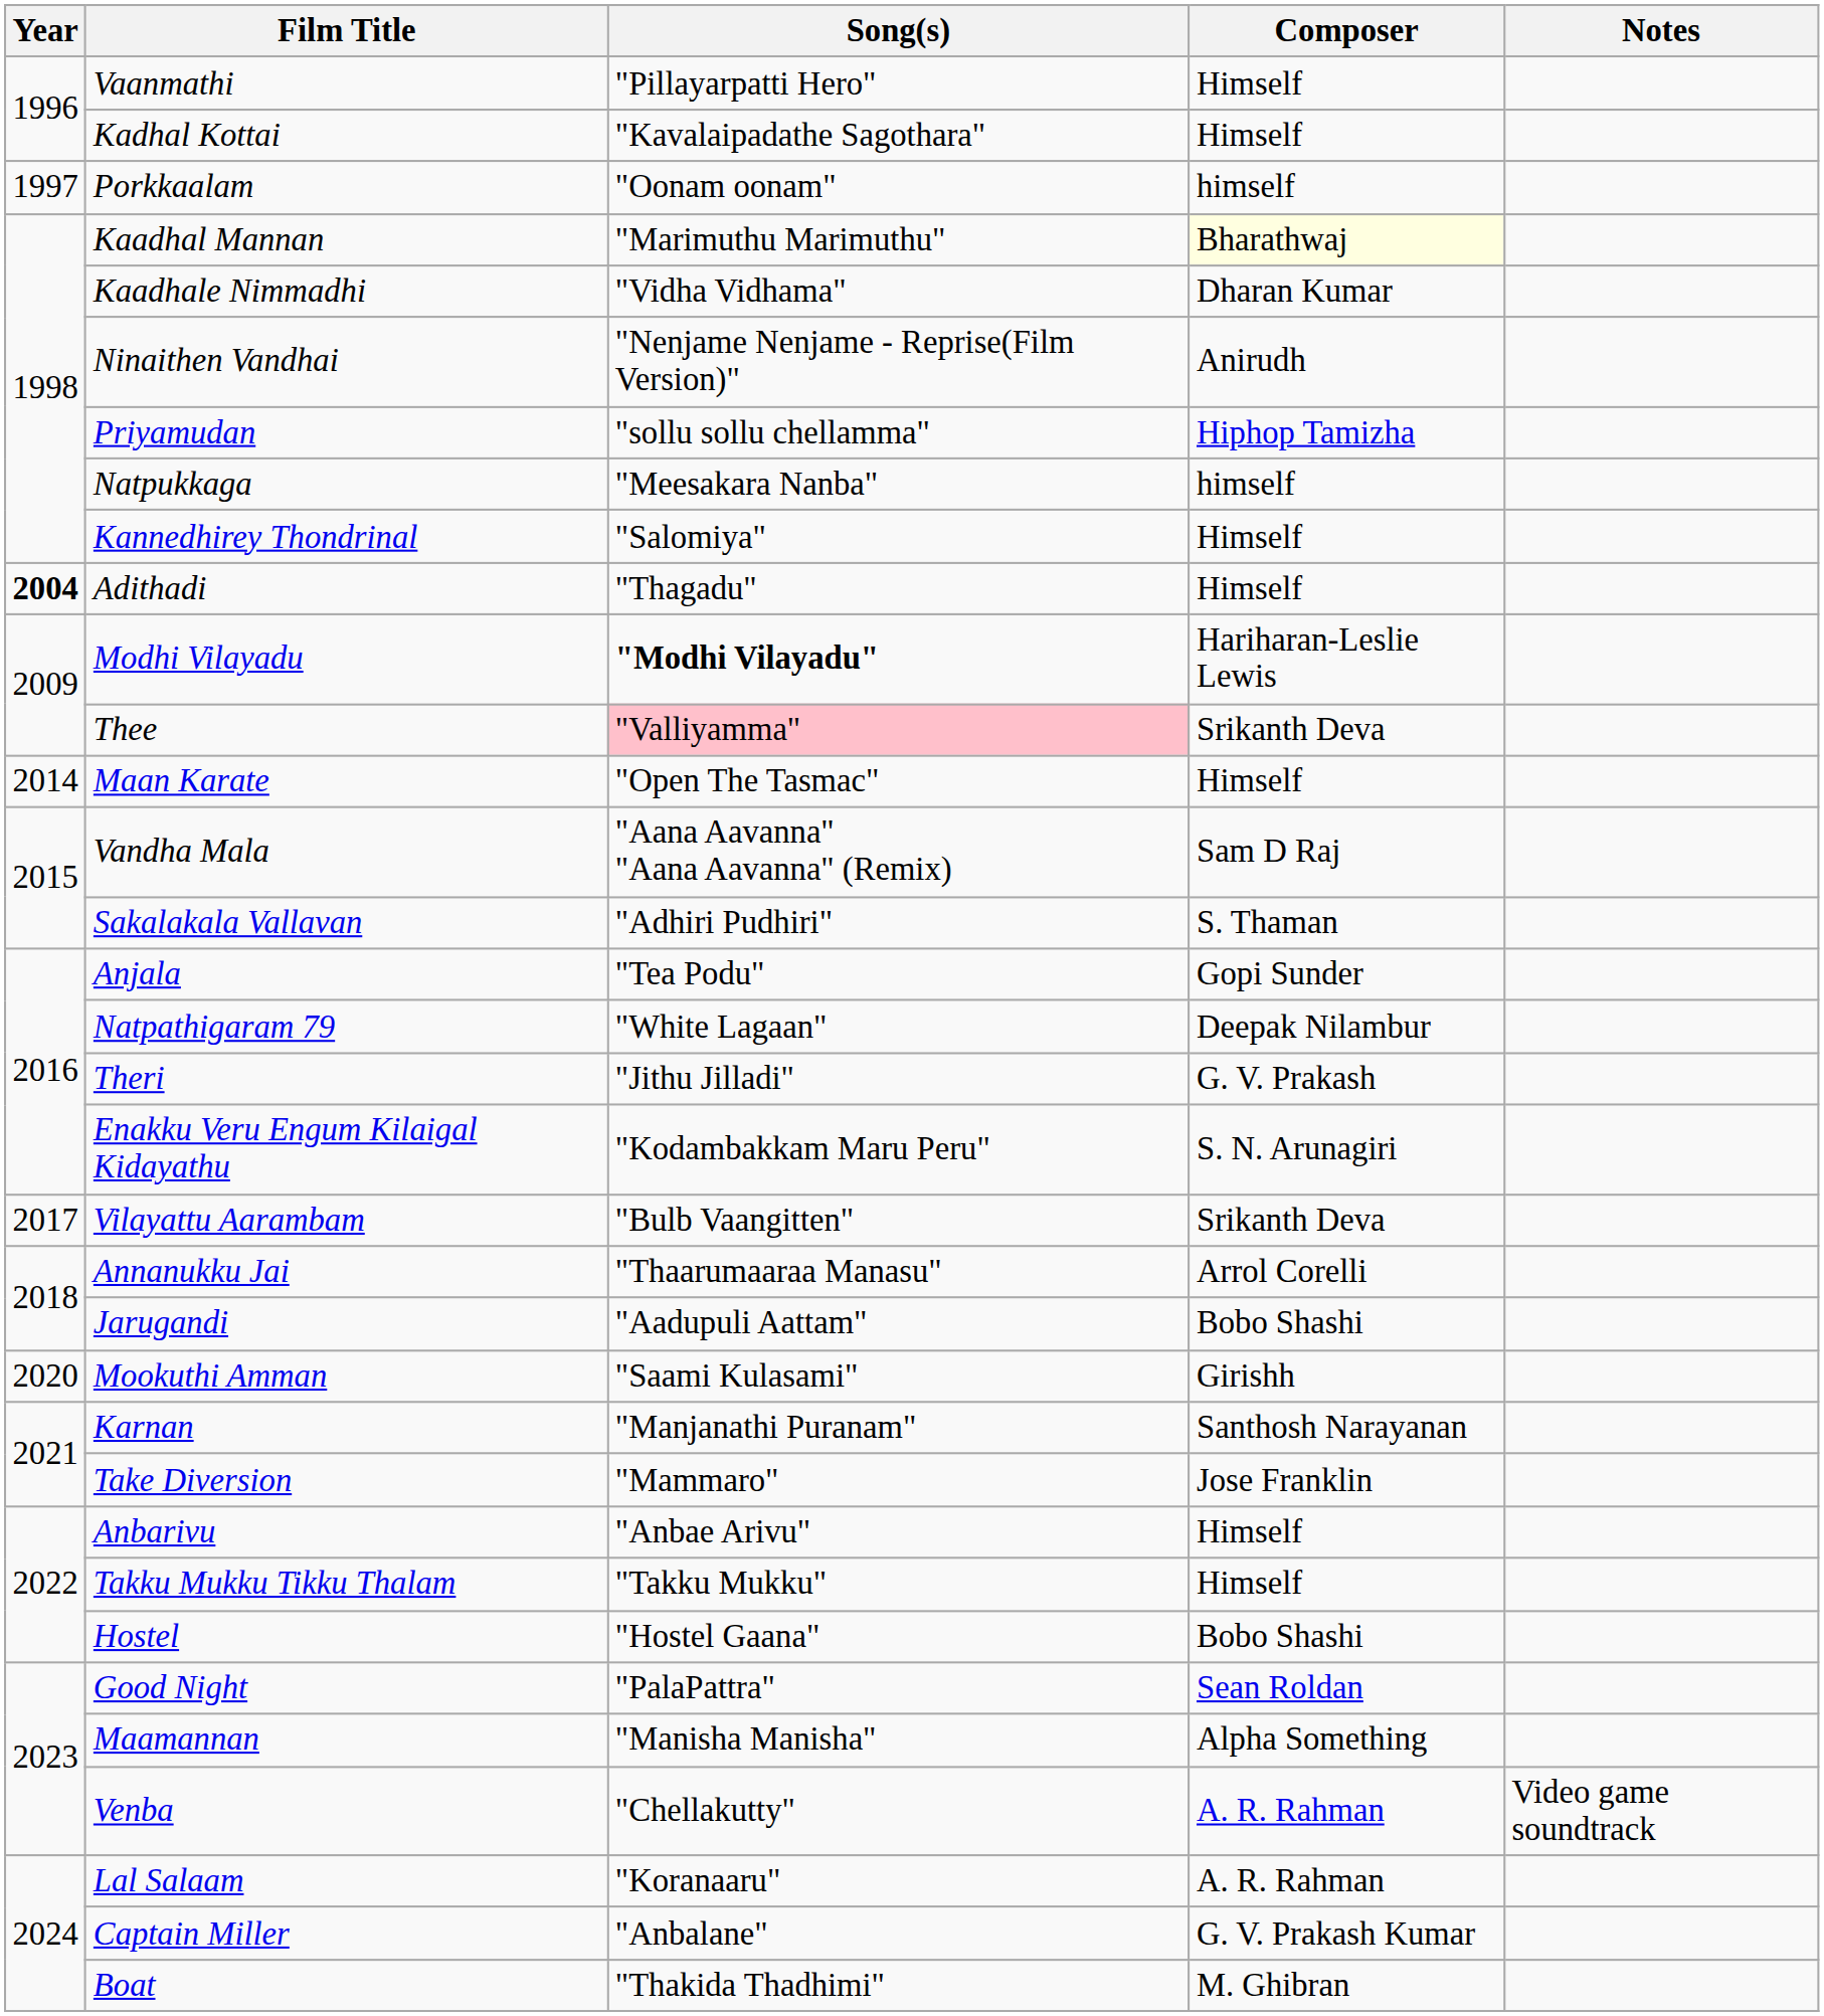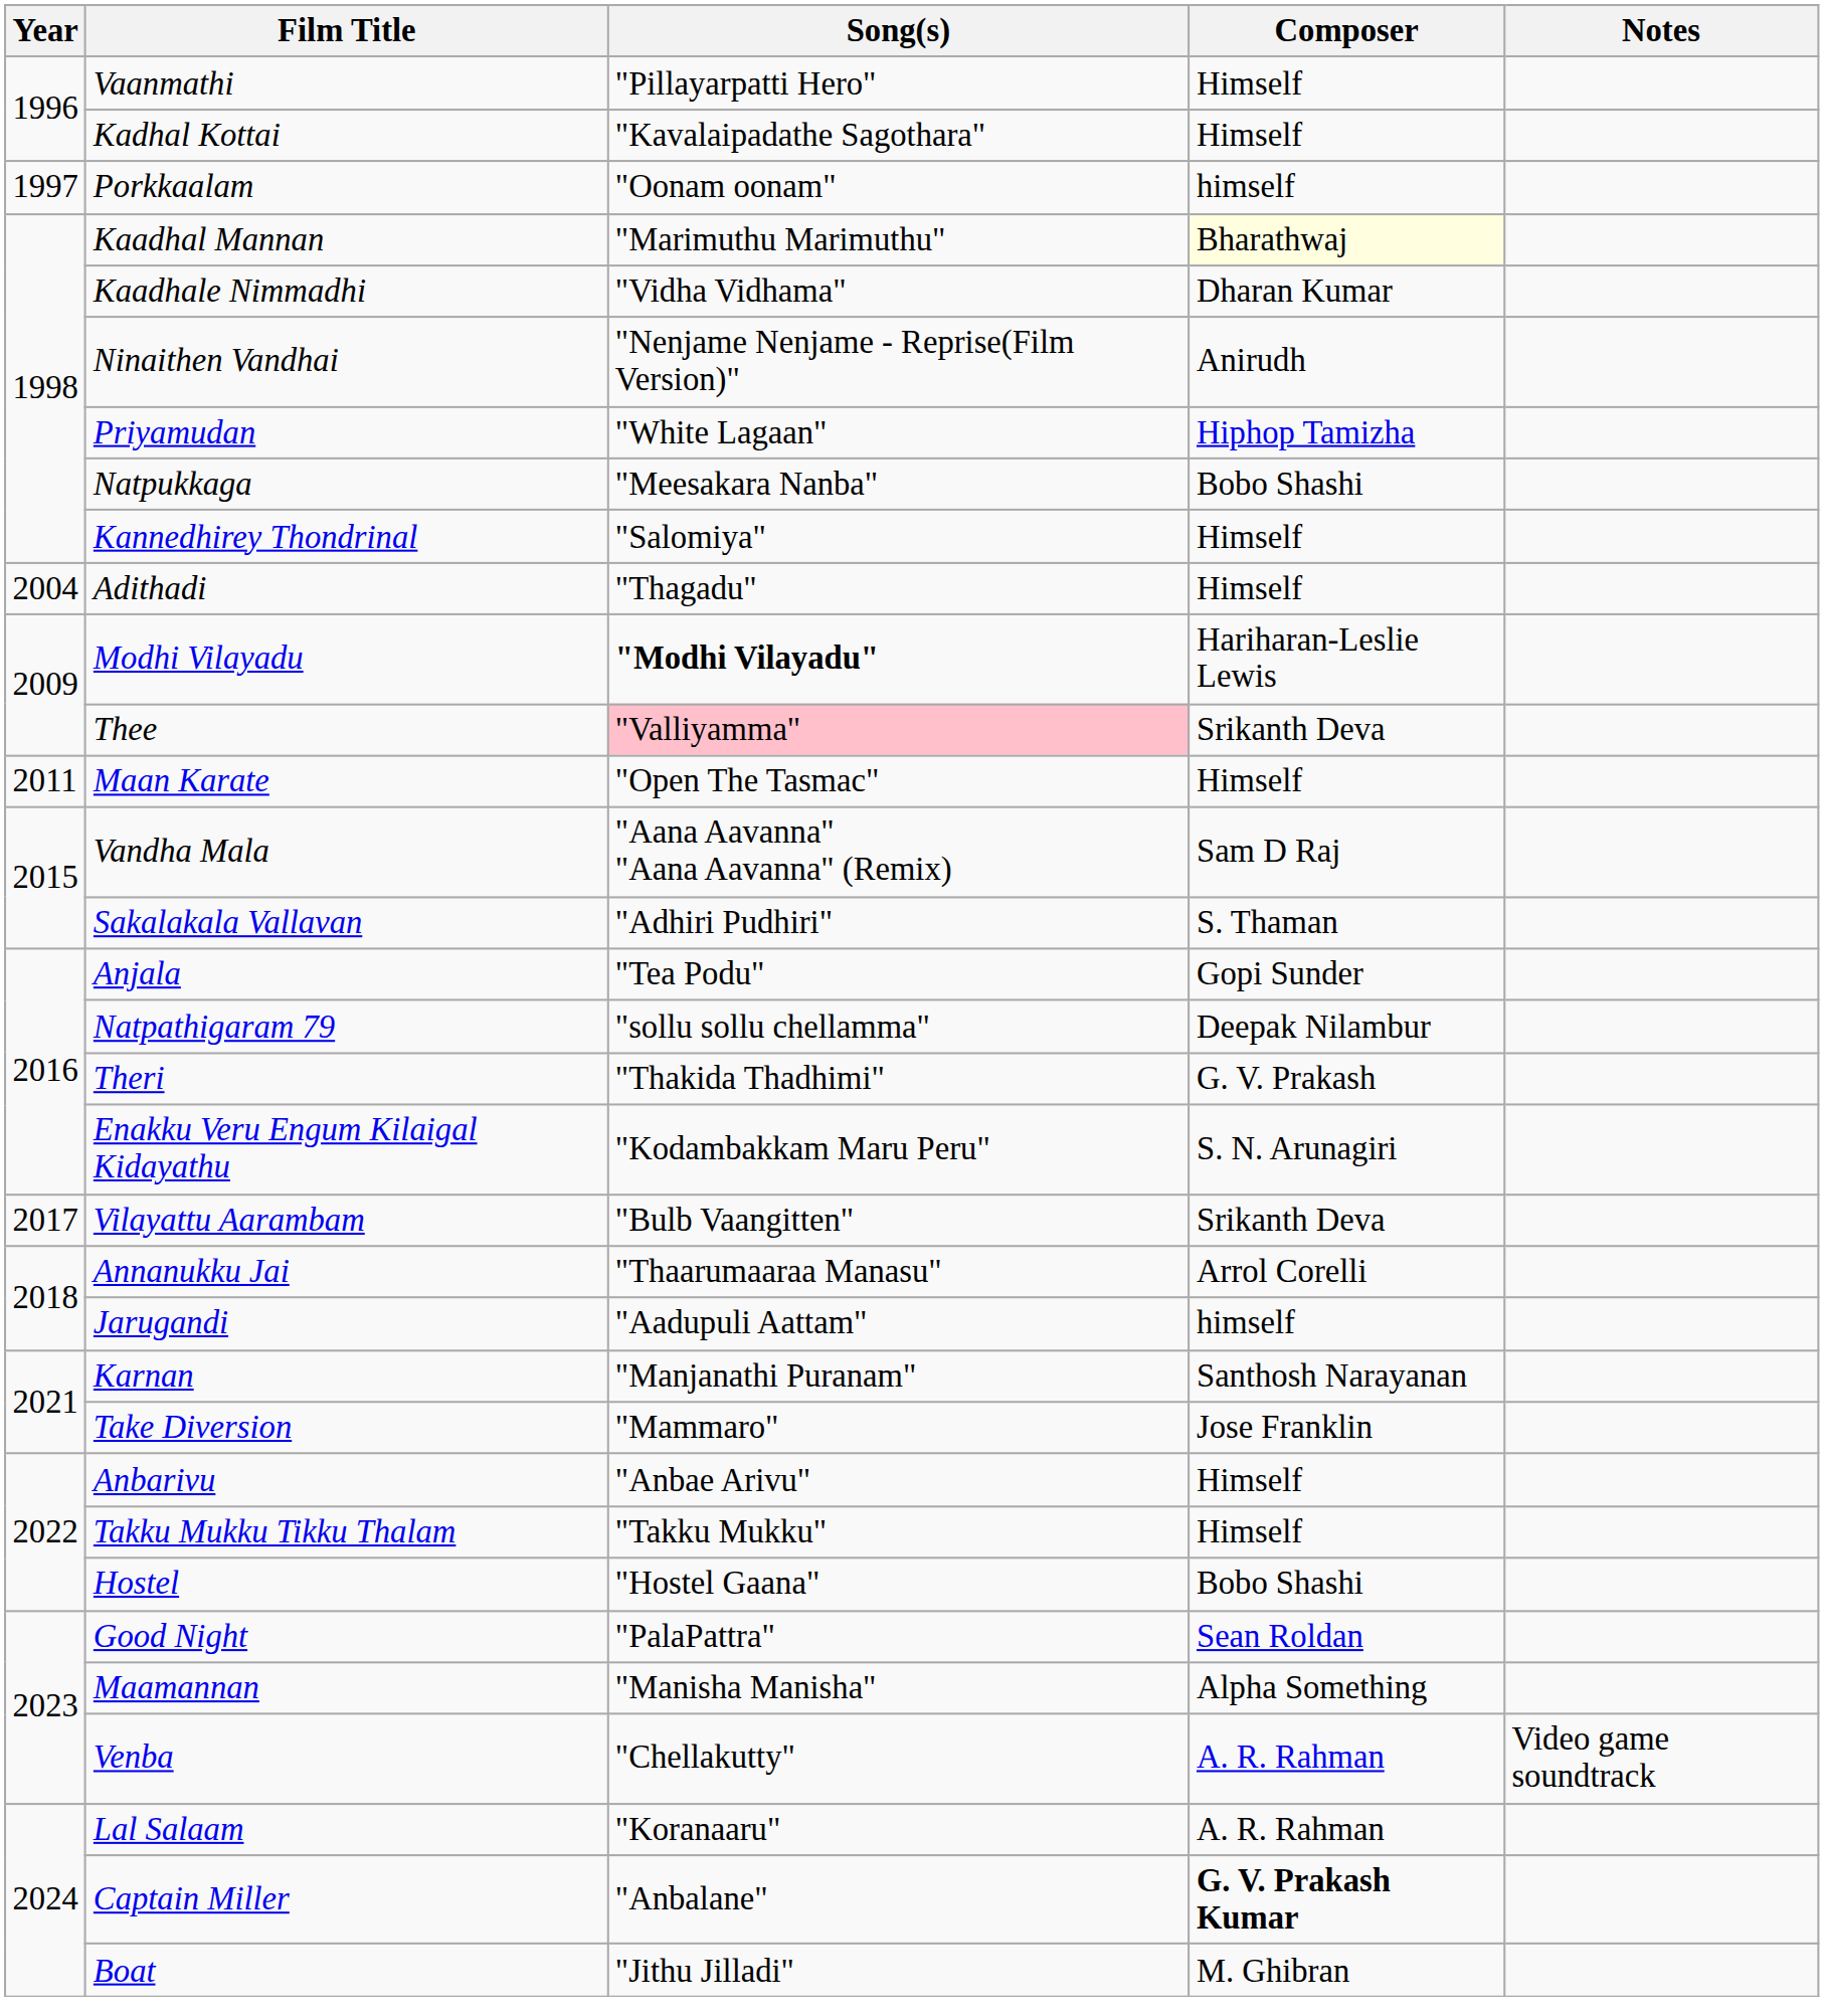Priyamudan | Song(s): "sollu sollu chellamma" -> "White Lagaan"
Natpukkaga | Composer: himself -> Bobo Shashi
Adithadi | Year: bold -> normal
Maan Karate | Year: 2014 -> 2011
Natpathigaram 79 | Song(s): "White Lagaan" -> "sollu sollu chellamma"
Theri | Song(s): "Jithu Jilladi" -> "Thakida Thadhimi"
Jarugandi | Composer: Bobo Shashi -> himself
- row: 2020 | Mookuthi Amman | "Saami Kulasami" | Girishh
Captain Miller | Composer: normal -> bold
Boat | Song(s): "Thakida Thadhimi" -> "Jithu Jilladi"
